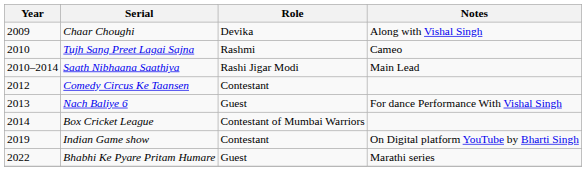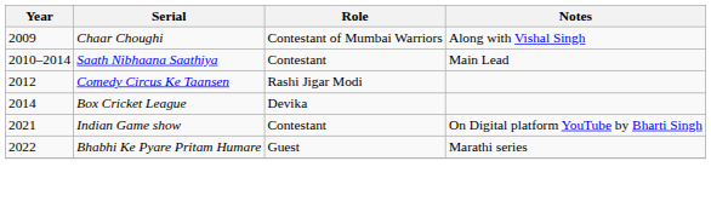Chaar Choughi | Role: Devika -> Contestant of Mumbai Warriors
- row: 2010 | Tujh Sang Preet Lagai Sajna | Rashmi | Cameo
Saath Nibhaana Saathiya | Role: Rashi Jigar Modi -> Contestant
Comedy Circus Ke Taansen | Role: Contestant -> Rashi Jigar Modi
- row: 2013 | Nach Baliye 6 | Guest | For dance Performance With Vishal Singh
Box Cricket League | Role: Contestant of Mumbai Warriors -> Devika
Indian Game show | Year: 2019 -> 2021
